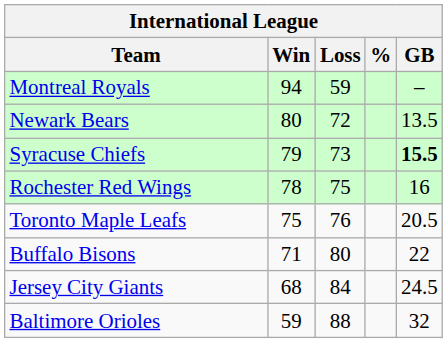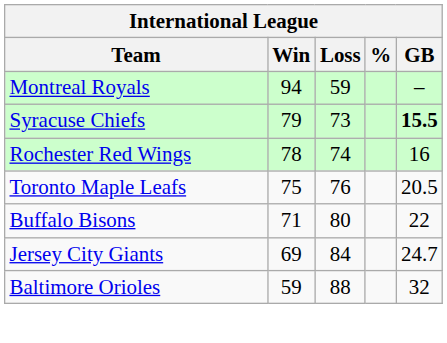- row: Newark Bears | 80 | 72 | 13.5
Rochester Red Wings | Loss: 75 -> 74
Jersey City Giants | Win: 68 -> 69
Jersey City Giants | GB: 24.5 -> 24.7
